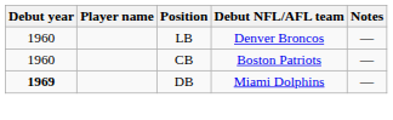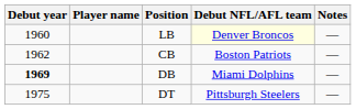LB | Debut NFL/AFL team: no background -> lightyellow background
CB | Debut year: 1960 -> 1962
+ row: 1975 | DT | Pittsburgh Steelers | —
